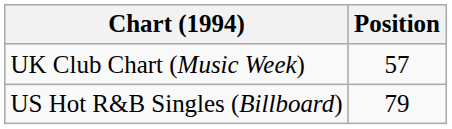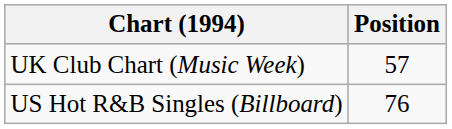US Hot R&B Singles (Billboard) | Position: 79 -> 76
